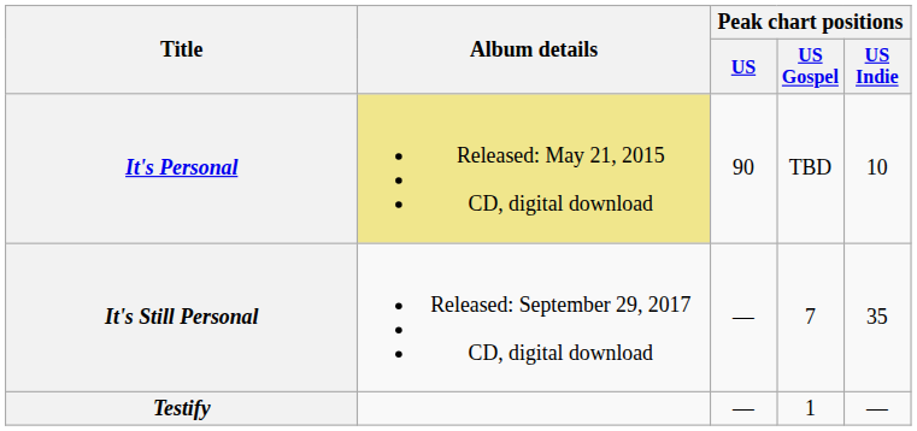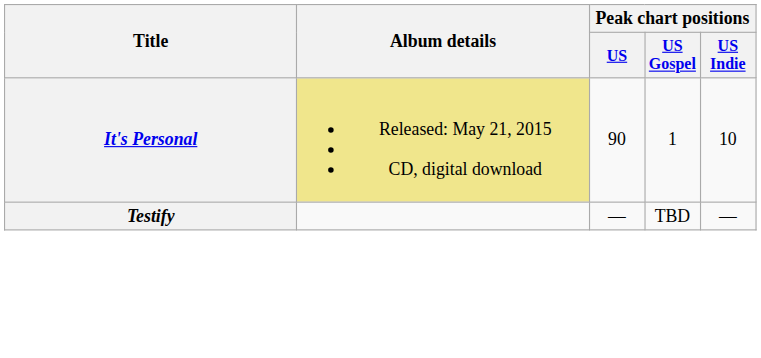It's Personal | Peak chart positions / US Gospel: TBD -> 1
- row: It's Still Personal | Released: September 29, 2017 CD, digital download | — | 7 | 35
Testify | Peak chart positions / US Gospel: 1 -> TBD
